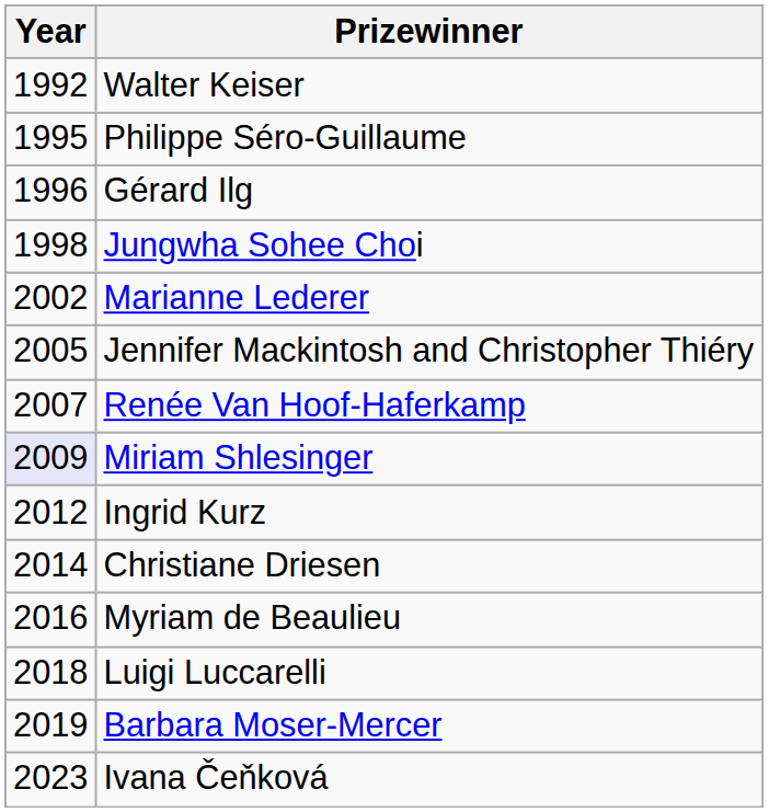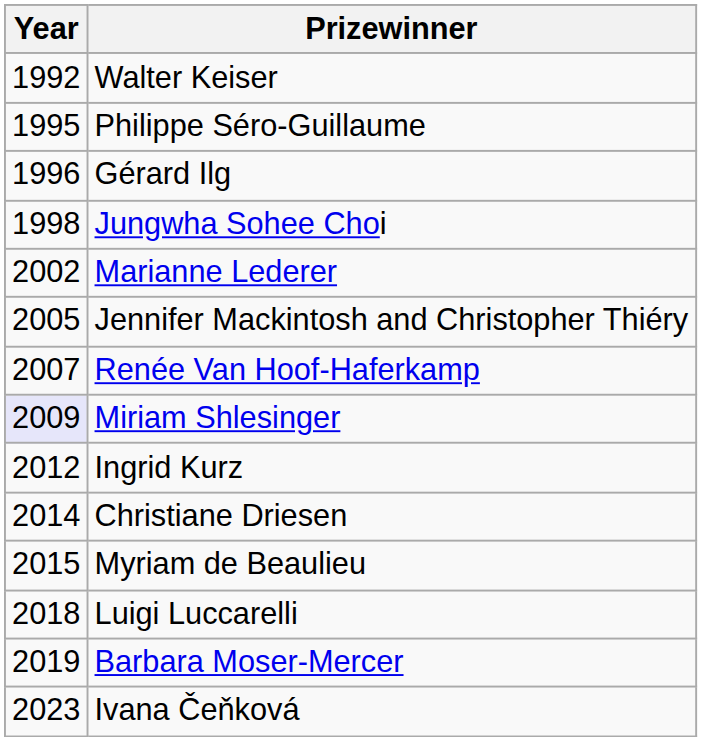Myriam de Beaulieu | Year: 2016 -> 2015
